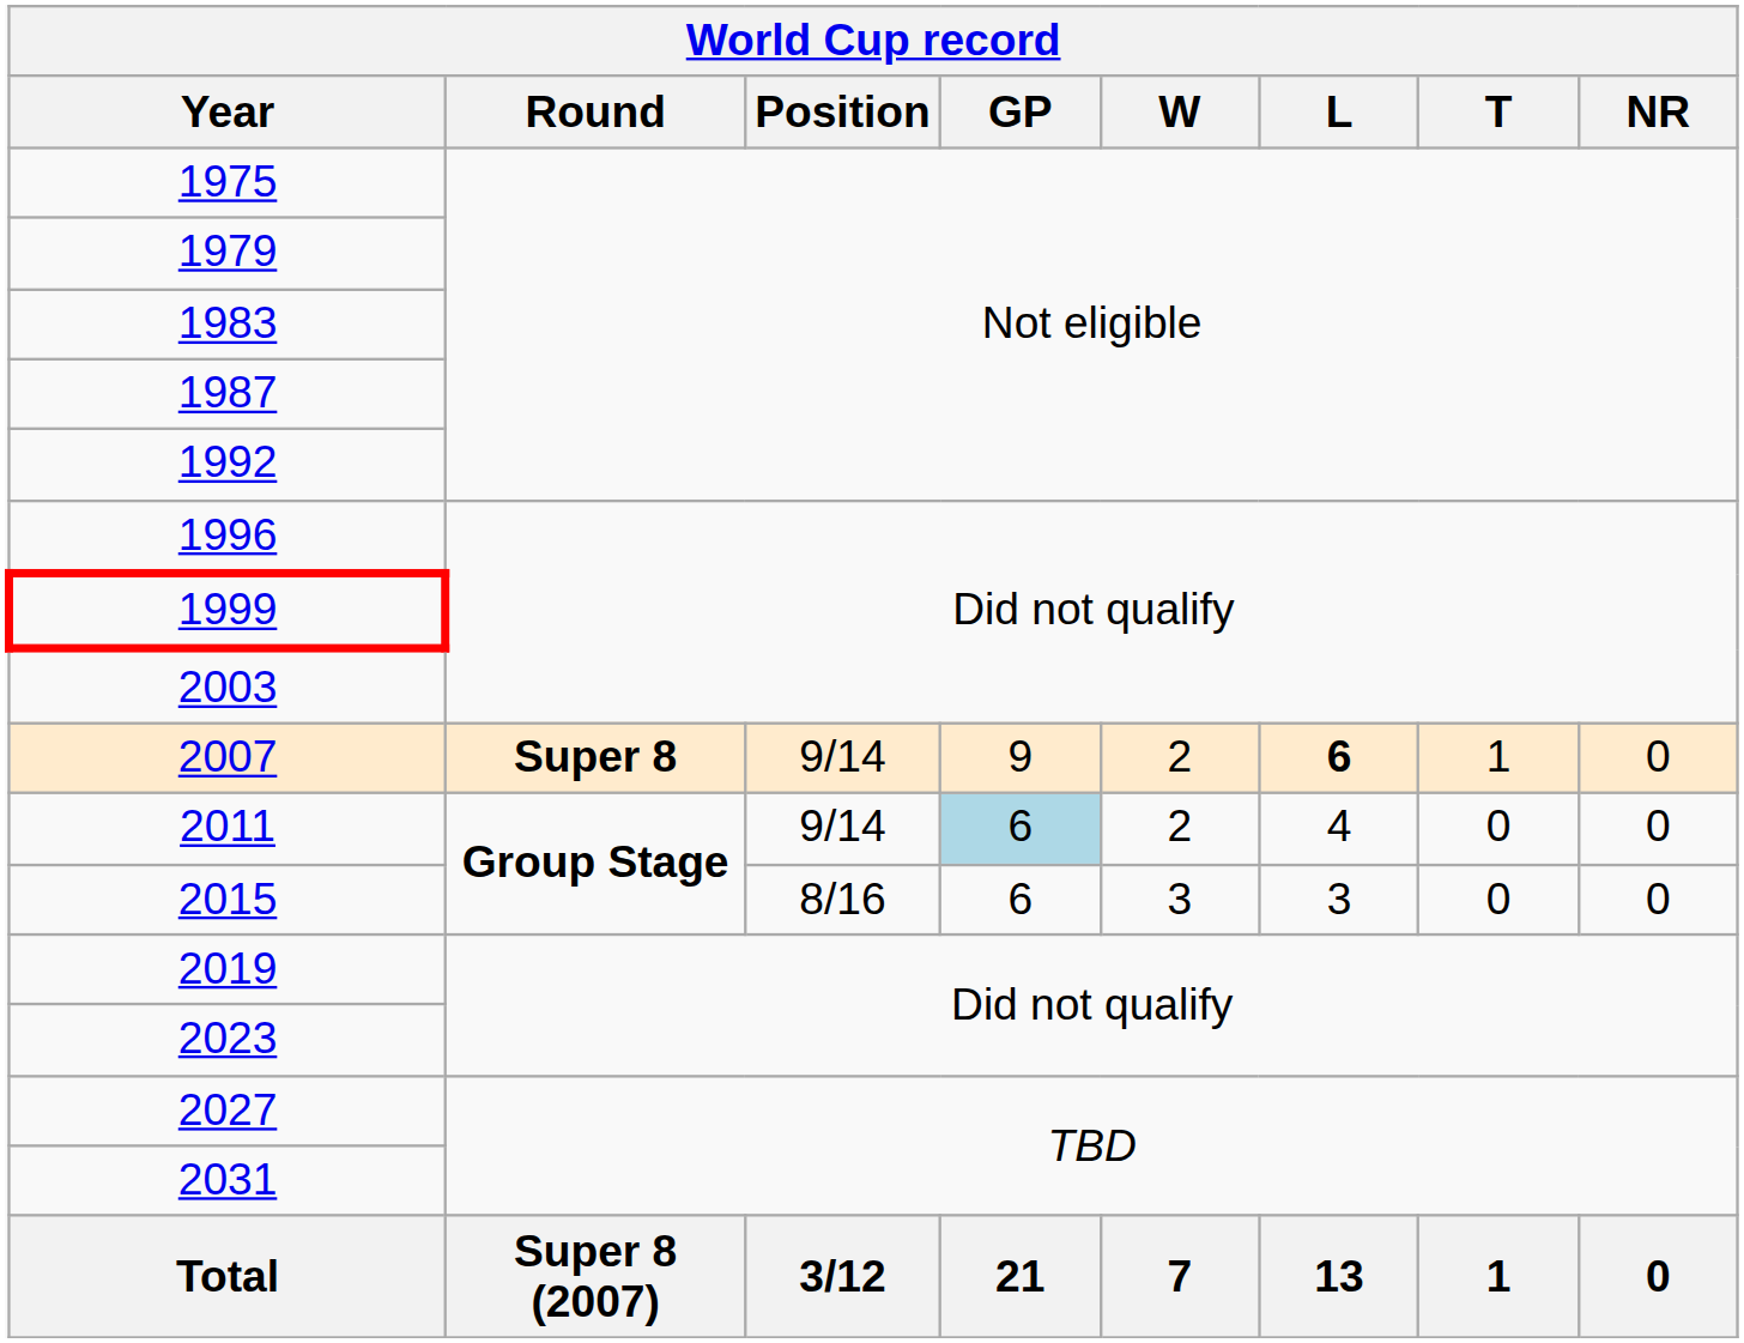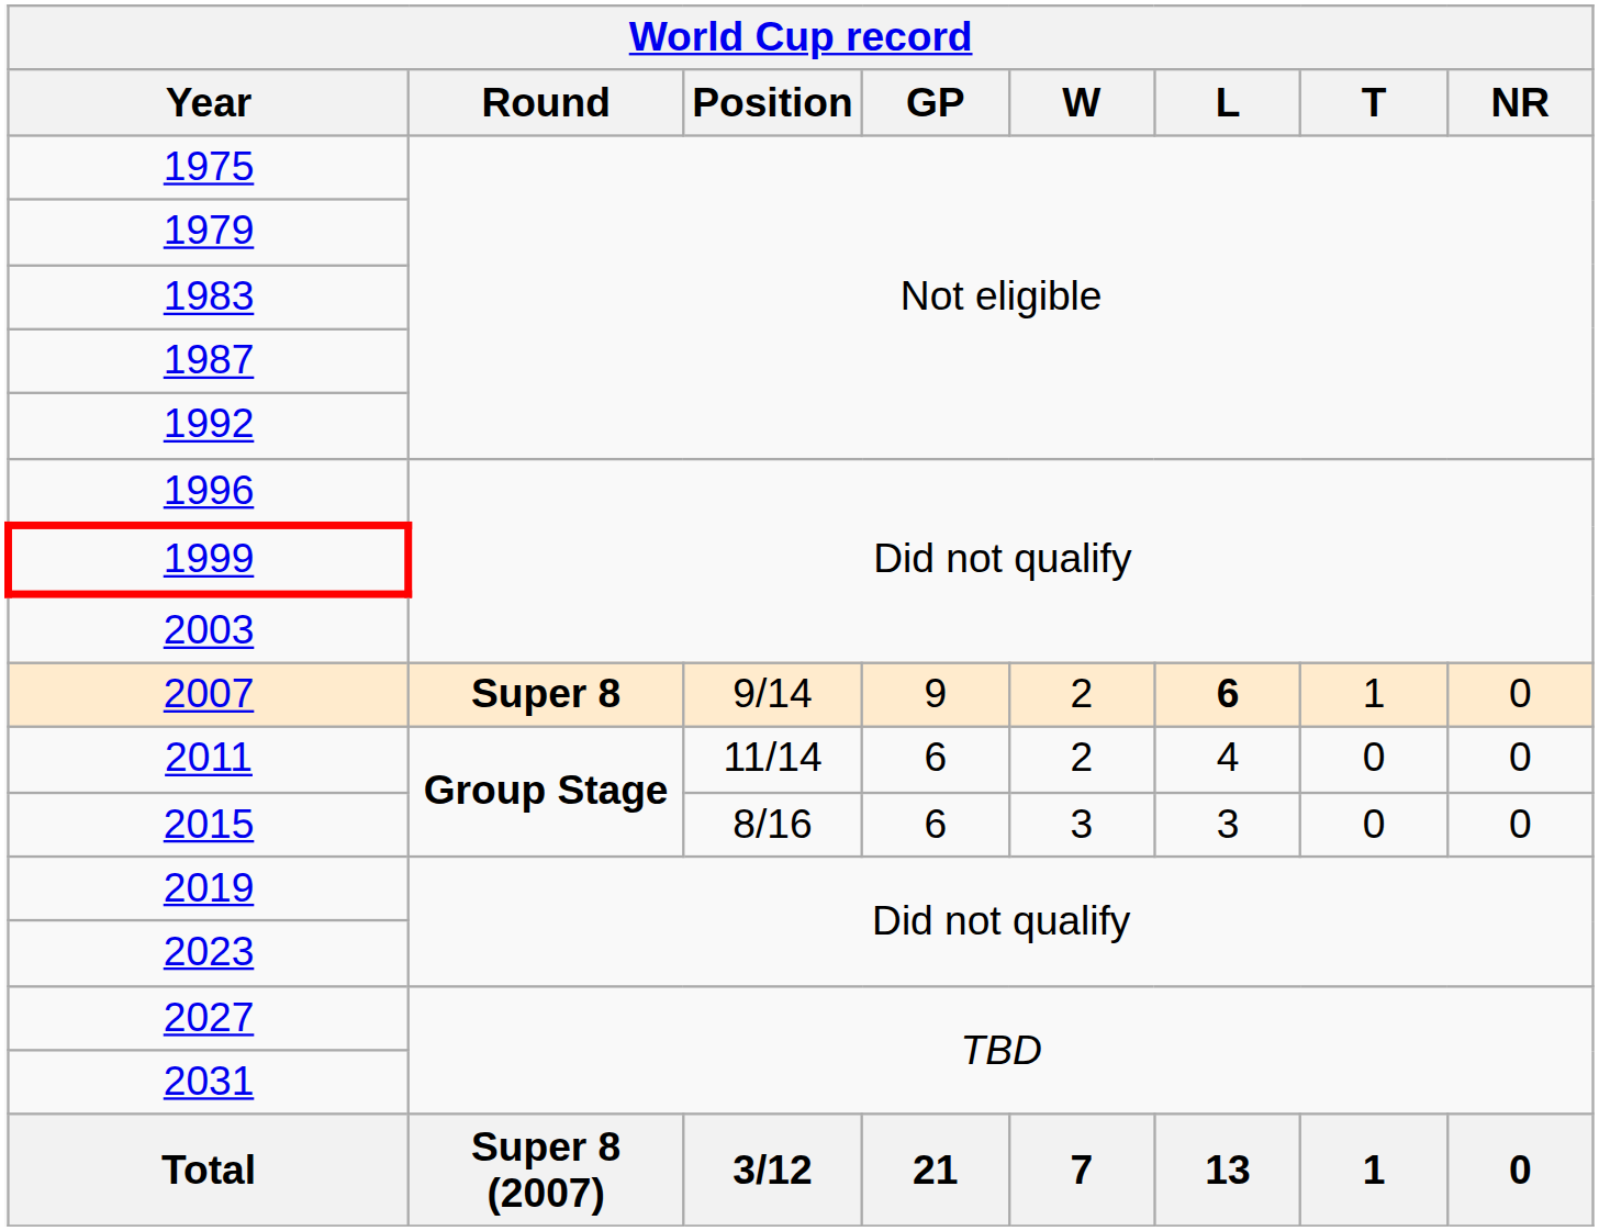2011 | Position: 9/14 -> 11/14
2011 | GP: lightblue background -> no background
